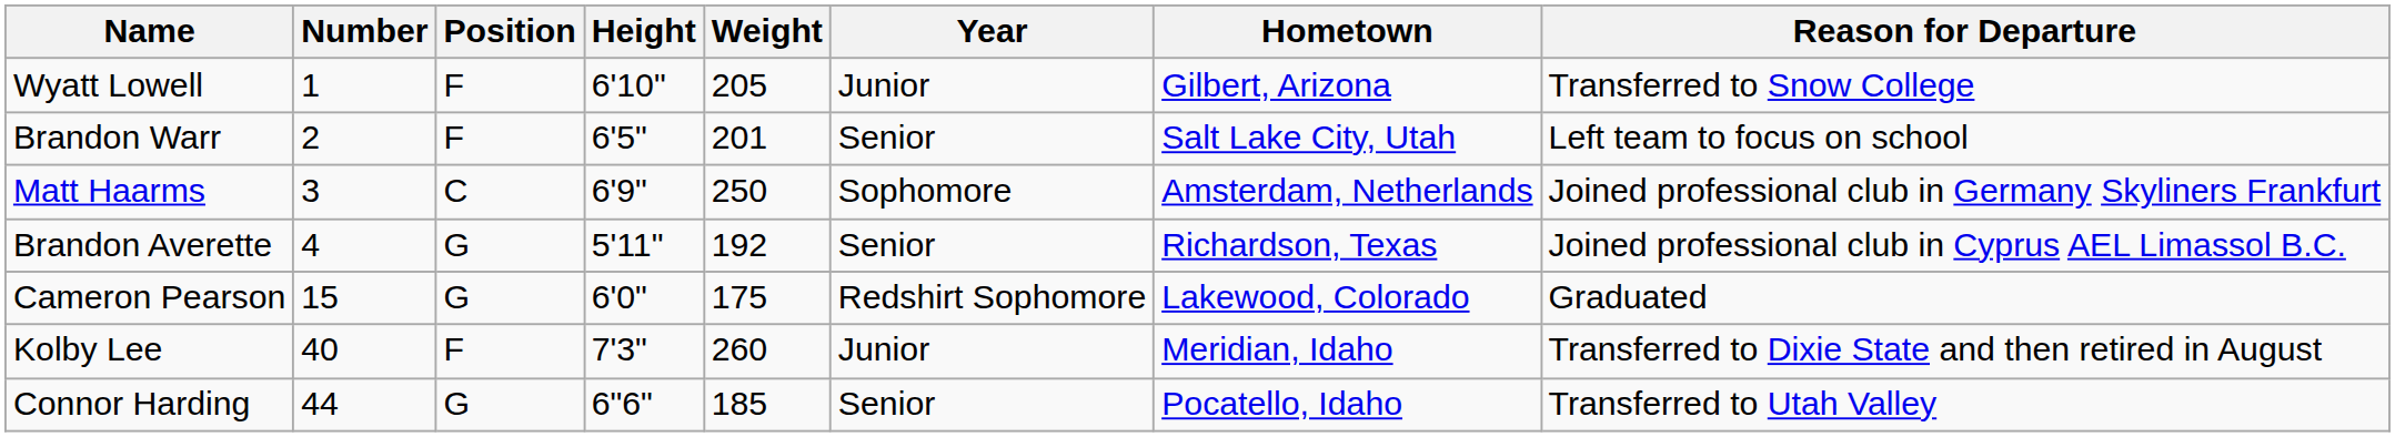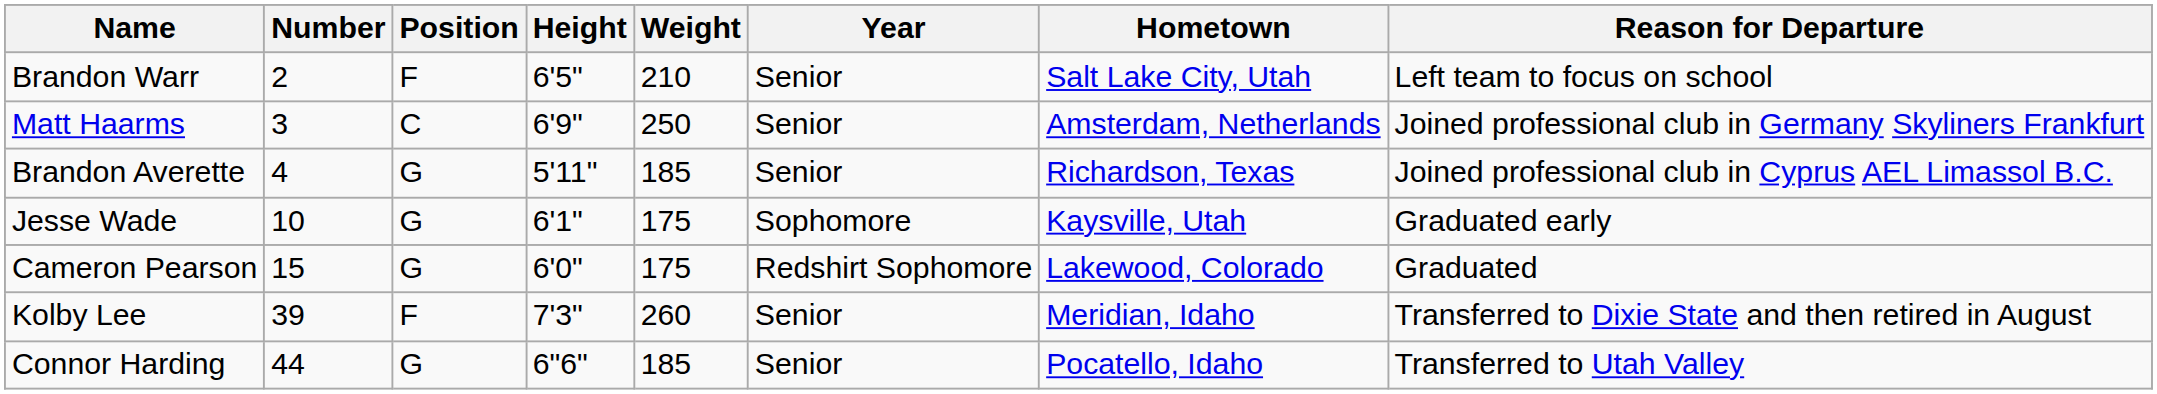- row: Wyatt Lowell | 1 | F | 6'10" | 205 | Junior | Gilbert, Arizona | Transferred to Snow College
Brandon Warr | Weight: 201 -> 210
Matt Haarms | Year: Sophomore -> Senior
Brandon Averette | Weight: 192 -> 185
+ row: Jesse Wade | 10 | G | 6'1" | 175 | Sophomore | Kaysville, Utah | Graduated early
Kolby Lee | Number: 40 -> 39
Kolby Lee | Year: Junior -> Senior
